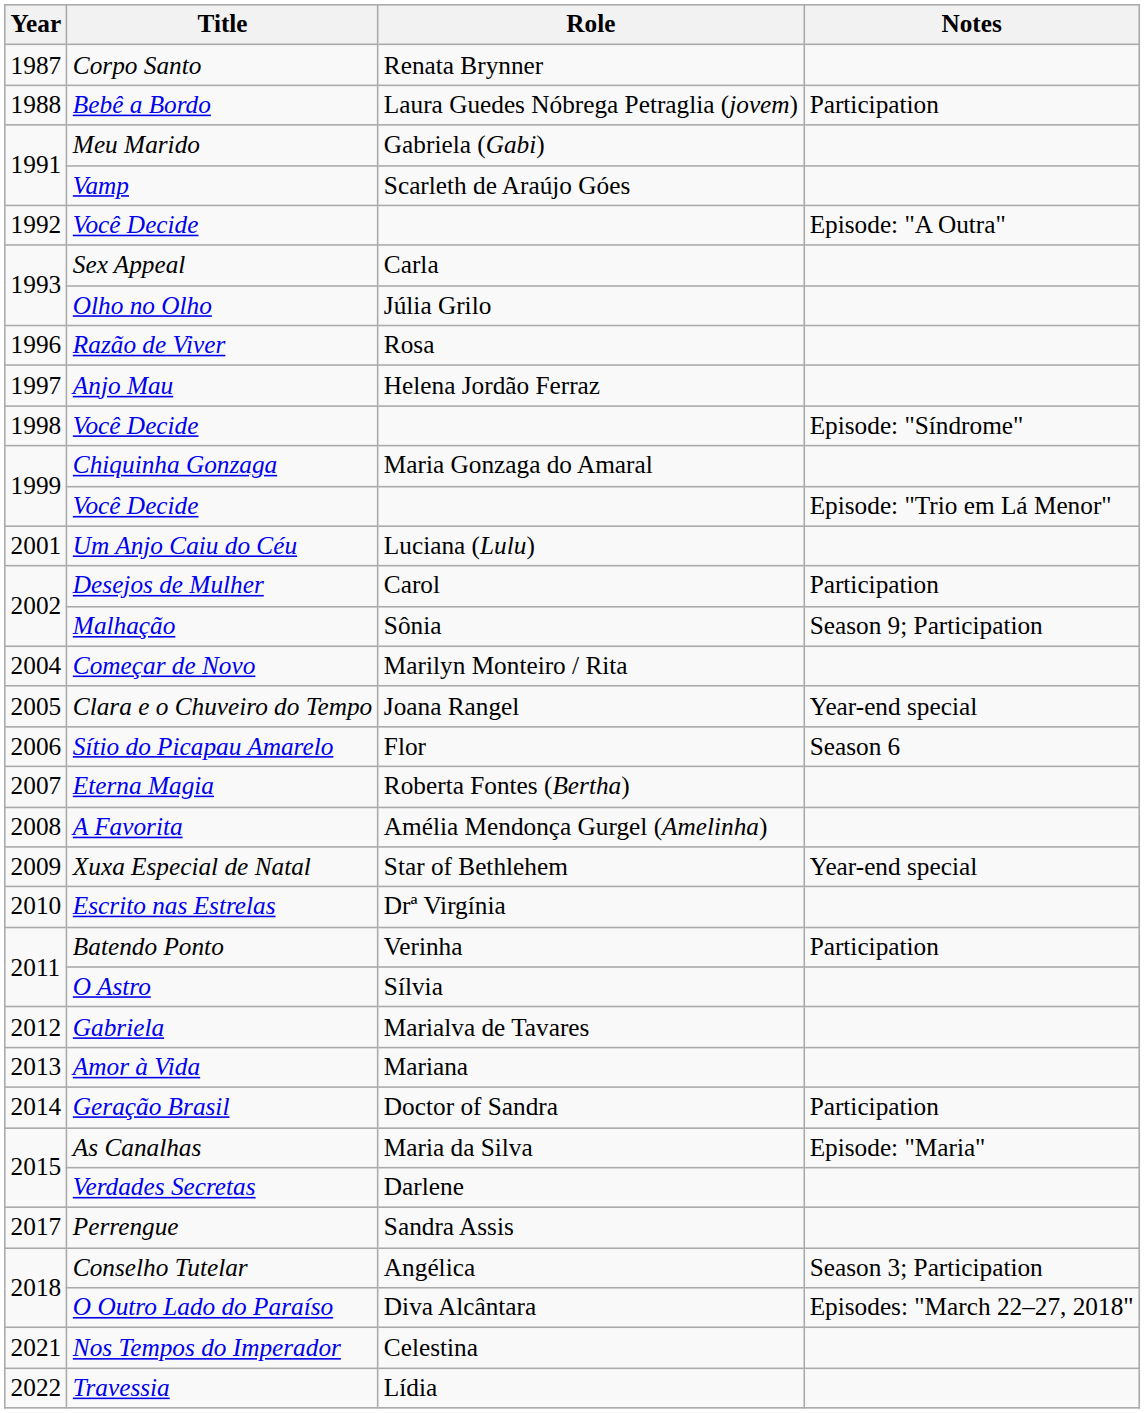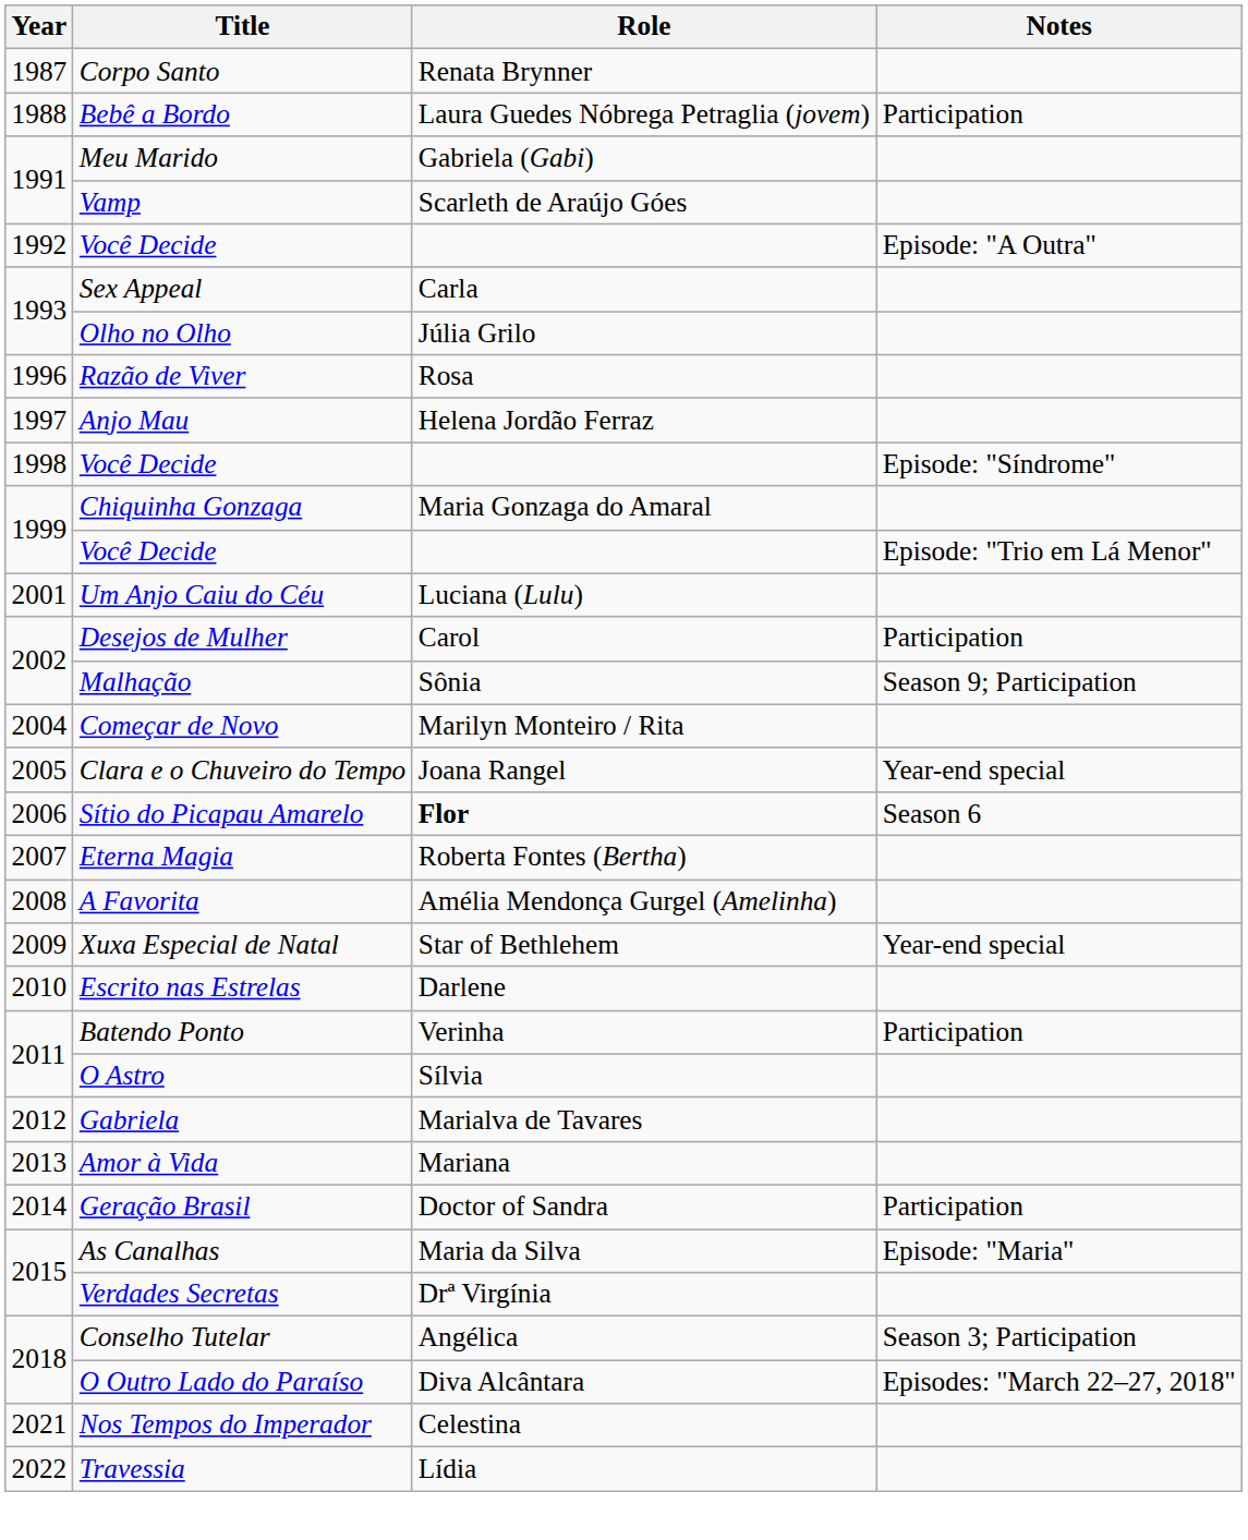Sítio do Picapau Amarelo | Role: normal -> bold
Escrito nas Estrelas | Role: Drª Virgínia -> Darlene
Verdades Secretas | Role: Darlene -> Drª Virgínia
- row: 2017 | Perrengue | Sandra Assis
